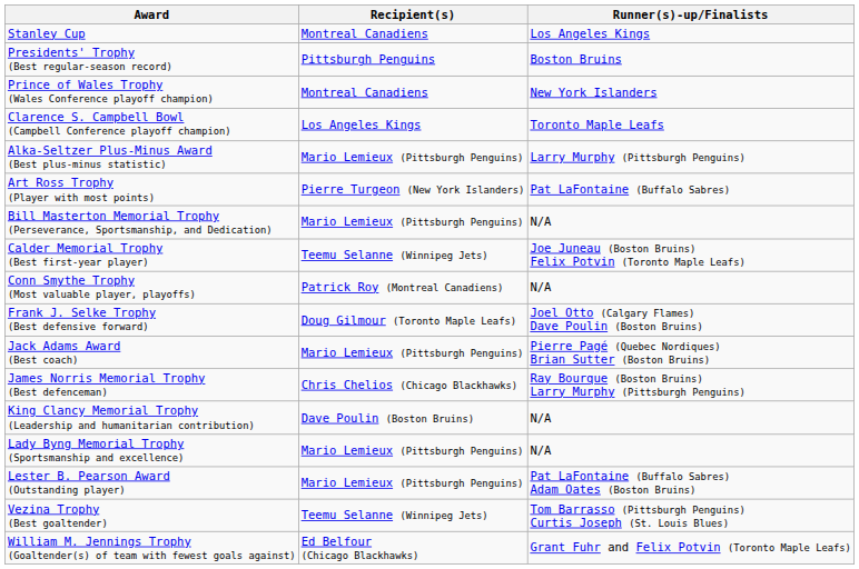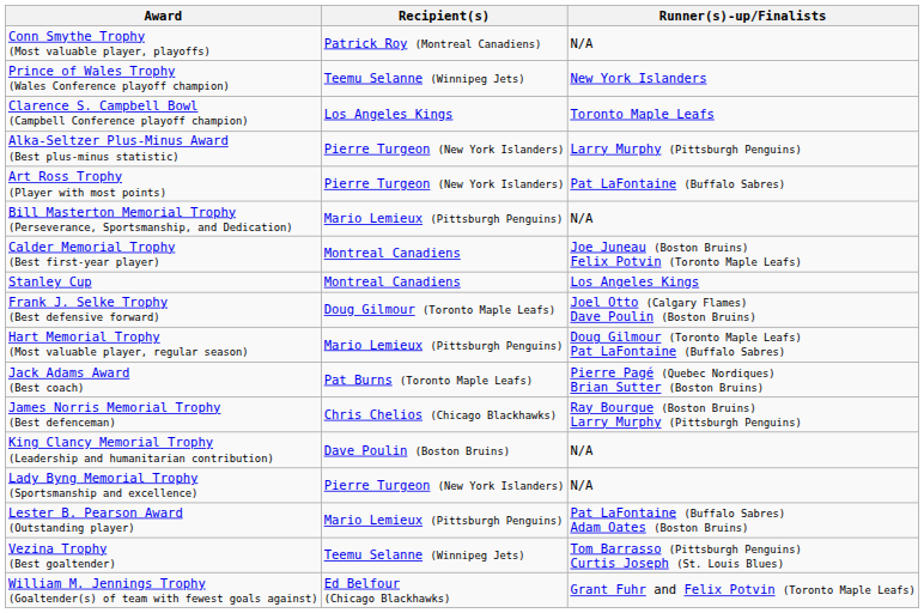rows swapped: Stanley Cup <-> Conn Smythe Trophy (Most valuable player, playoffs)
- row: Presidents' Trophy (Best regular-season record) | Pittsburgh Penguins | Boston Bruins
Prince of Wales Trophy (Wales Conference playoff champion) | Recipient(s): Montreal Canadiens -> Teemu Selanne (Winnipeg Jets)
Alka-Seltzer Plus-Minus Award (Best plus-minus statistic) | Recipient(s): Mario Lemieux (Pittsburgh Penguins) -> Pierre Turgeon (New York Islanders)
Calder Memorial Trophy (Best first-year player) | Recipient(s): Teemu Selanne (Winnipeg Jets) -> Montreal Canadiens
+ row: Hart Memorial Trophy (Most valuable player, regular season) | Mario Lemieux (Pittsburgh Penguins) | Doug Gilmour (Toronto Maple Leafs) Pat LaFontaine (Buffalo Sabres)
Jack Adams Award (Best coach) | Recipient(s): Mario Lemieux (Pittsburgh Penguins) -> Pat Burns (Toronto Maple Leafs)
Lady Byng Memorial Trophy (Sportsmanship and excellence) | Recipient(s): Mario Lemieux (Pittsburgh Penguins) -> Pierre Turgeon (New York Islanders)
